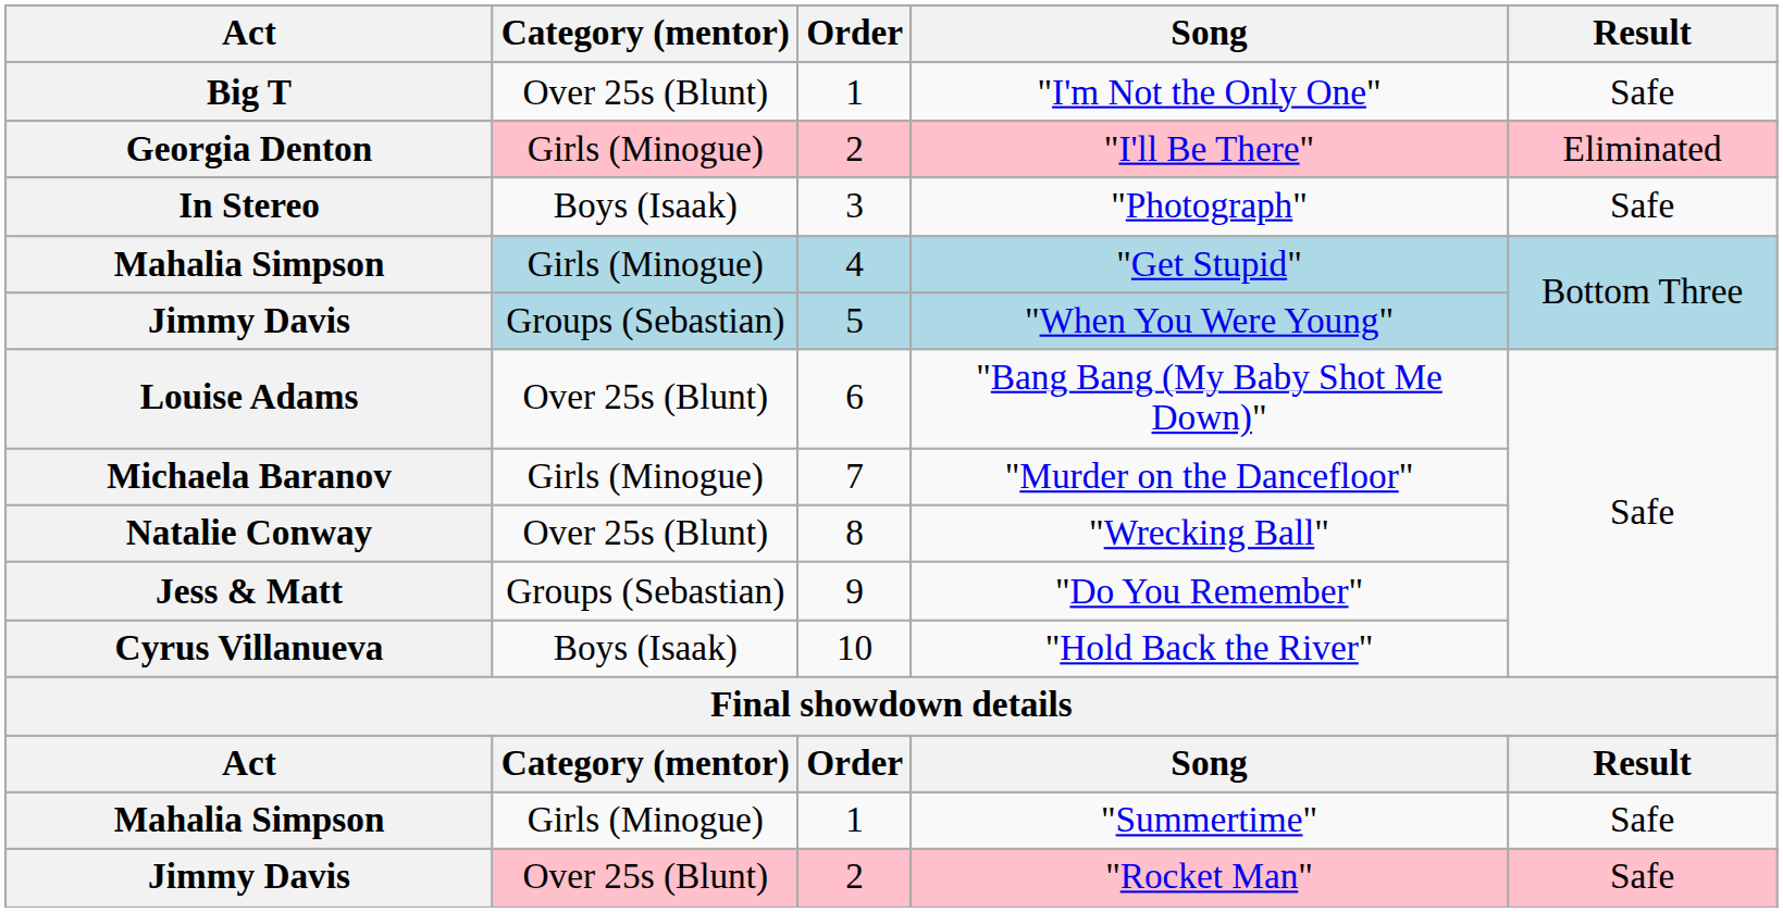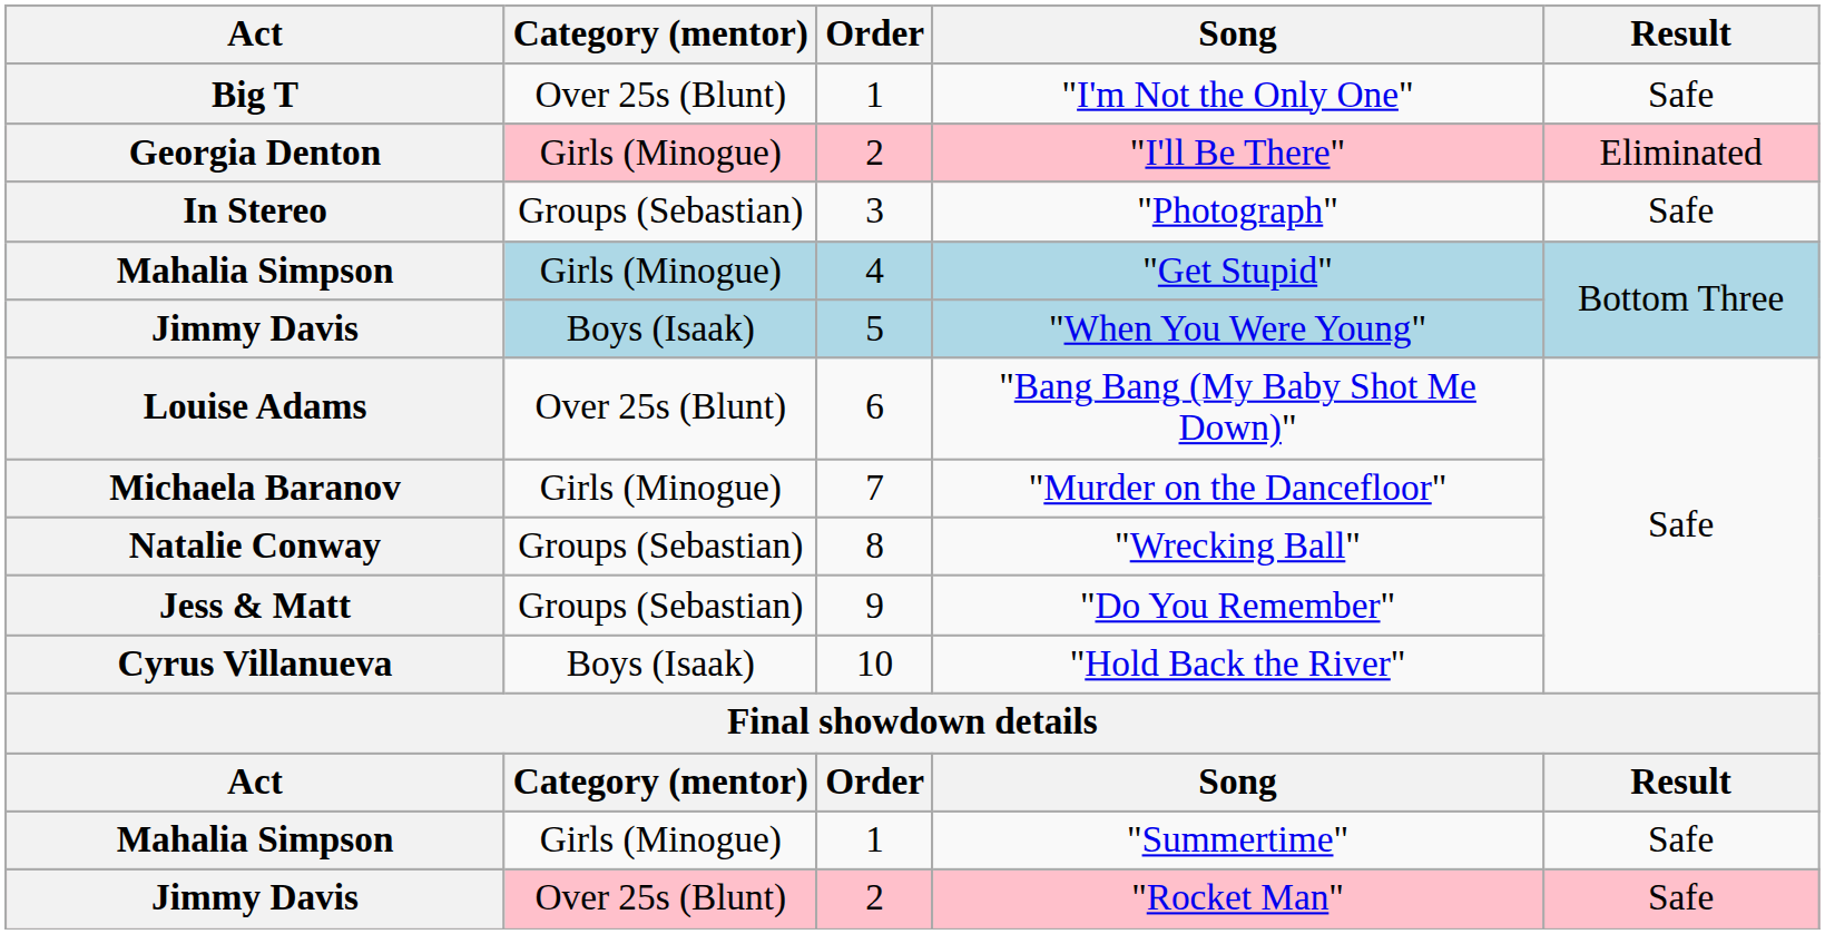"Photograph" | Category (mentor): Boys (Isaak) -> Groups (Sebastian)
"When You Were Young" | Category (mentor): Groups (Sebastian) -> Boys (Isaak)
"Wrecking Ball" | Category (mentor): Over 25s (Blunt) -> Groups (Sebastian)
